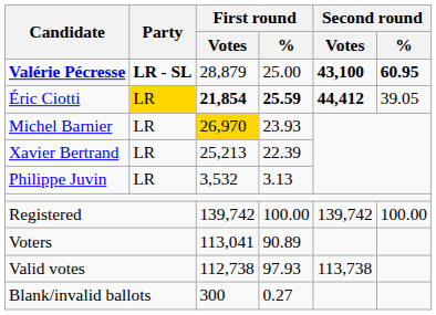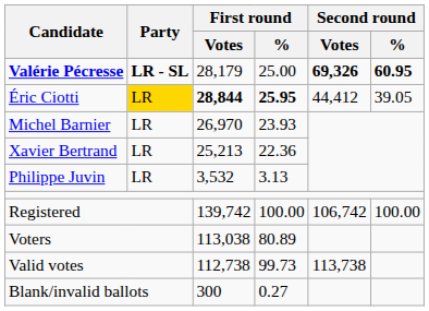Valérie Pécresse | First round / Votes: 28,879 -> 28,179
Valérie Pécresse | Second round / Votes: 43,100 -> 69,326
Éric Ciotti | First round / Votes: 21,854 -> 28,844
Éric Ciotti | First round / %: 25.59 -> 25.95
Éric Ciotti | Second round / Votes: bold -> normal
Michel Barnier | First round / Votes: gold background -> no background
Xavier Bertrand | First round / %: 22.39 -> 22.36
Registered | Second round / Votes: 139,742 -> 106,742
Voters | First round / Votes: 113,041 -> 113,038
Voters | First round / %: 90.89 -> 80.89
Valid votes | First round / %: 97.93 -> 99.73
